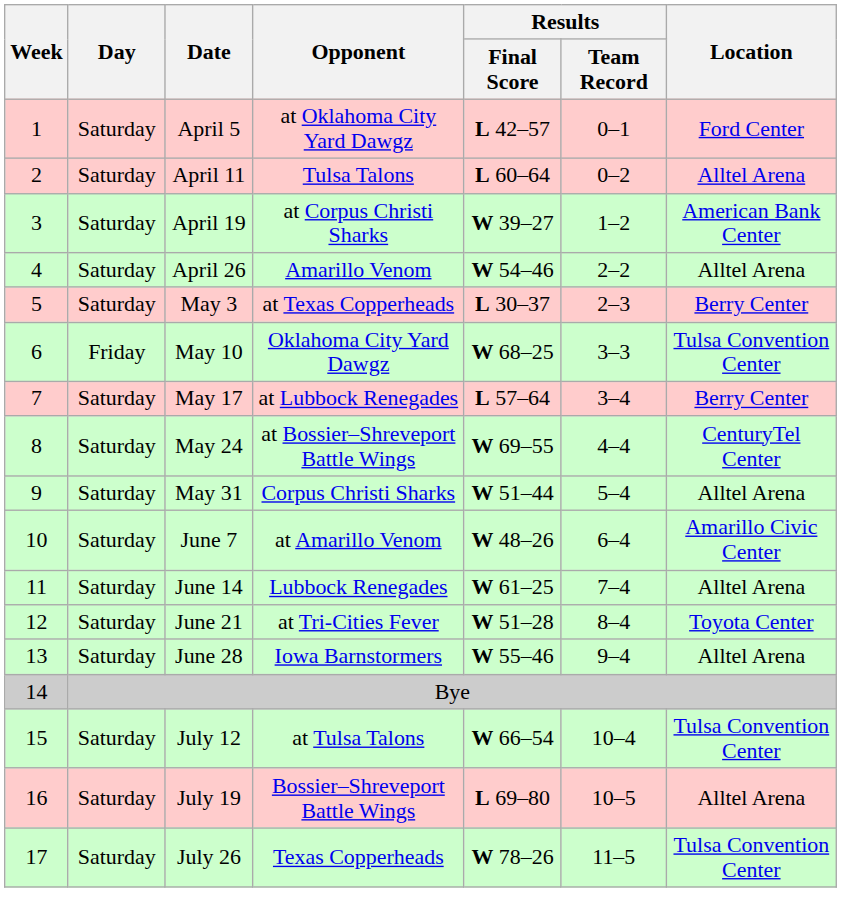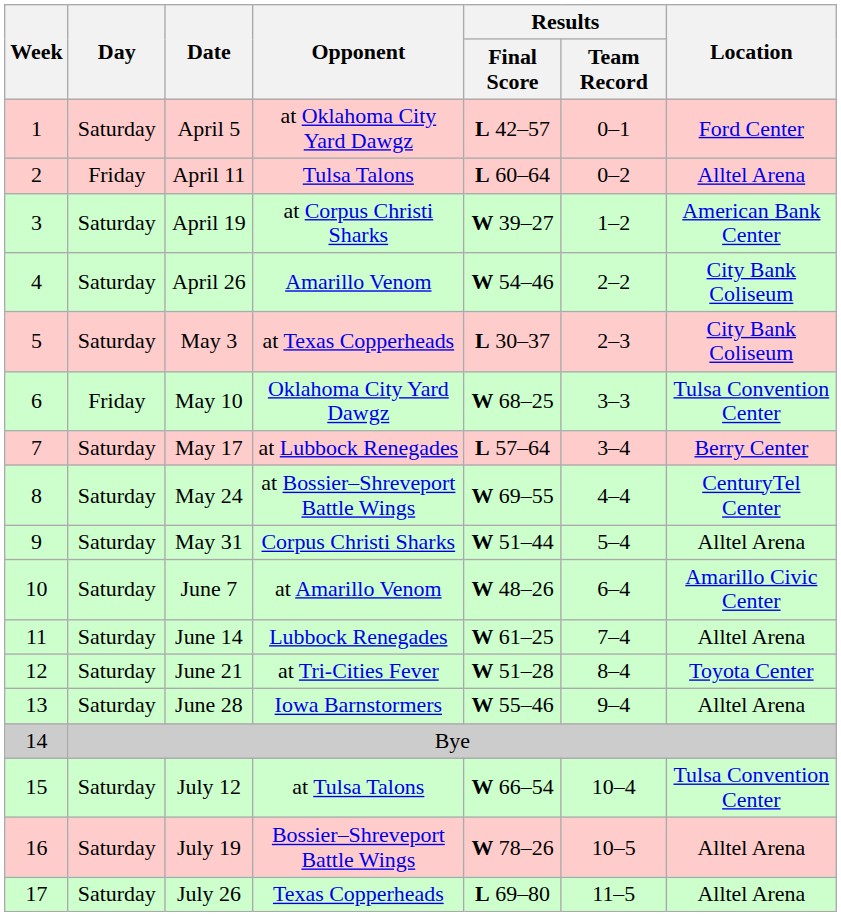April 11 | Day: Saturday -> Friday
April 26 | Location: Alltel Arena -> City Bank Coliseum
May 3 | Location: Berry Center -> City Bank Coliseum
July 19 | Results / Final Score: L 69–80 -> W 78–26
July 26 | Results / Final Score: W 78–26 -> L 69–80
July 26 | Location: Tulsa Convention Center -> Alltel Arena
